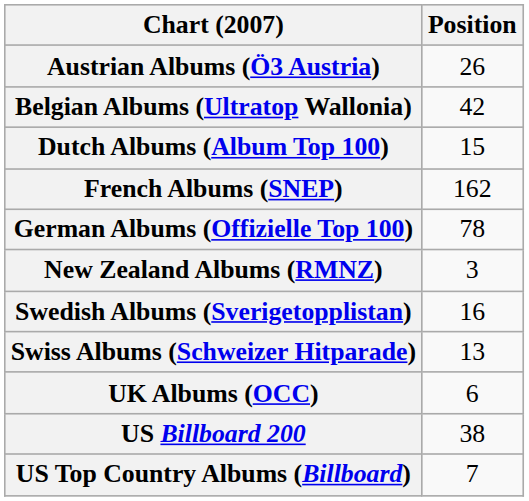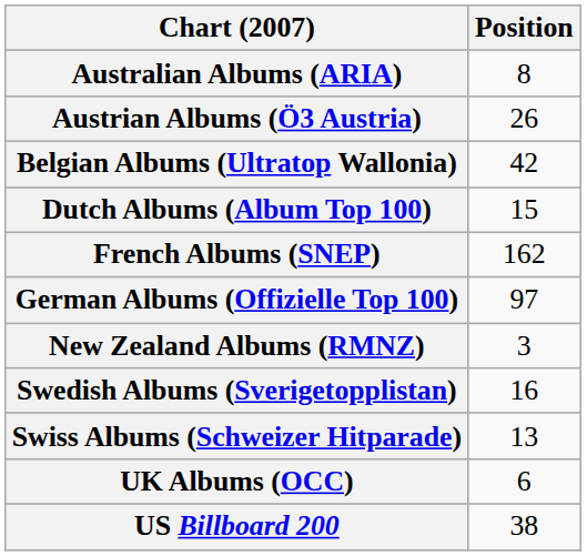+ row: Australian Albums (ARIA) | 8
German Albums (Offizielle Top 100) | Position: 78 -> 97
- row: US Top Country Albums (Billboard) | 7
